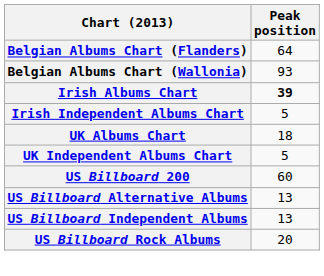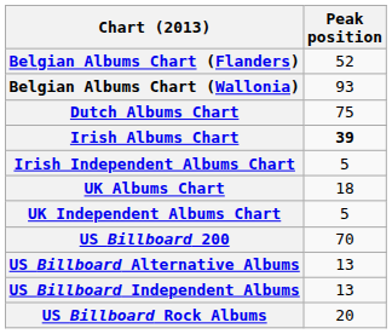Belgian Albums Chart (Flanders) | Peak position: 64 -> 52
+ row: Dutch Albums Chart | 75
US Billboard 200 | Peak position: 60 -> 70
